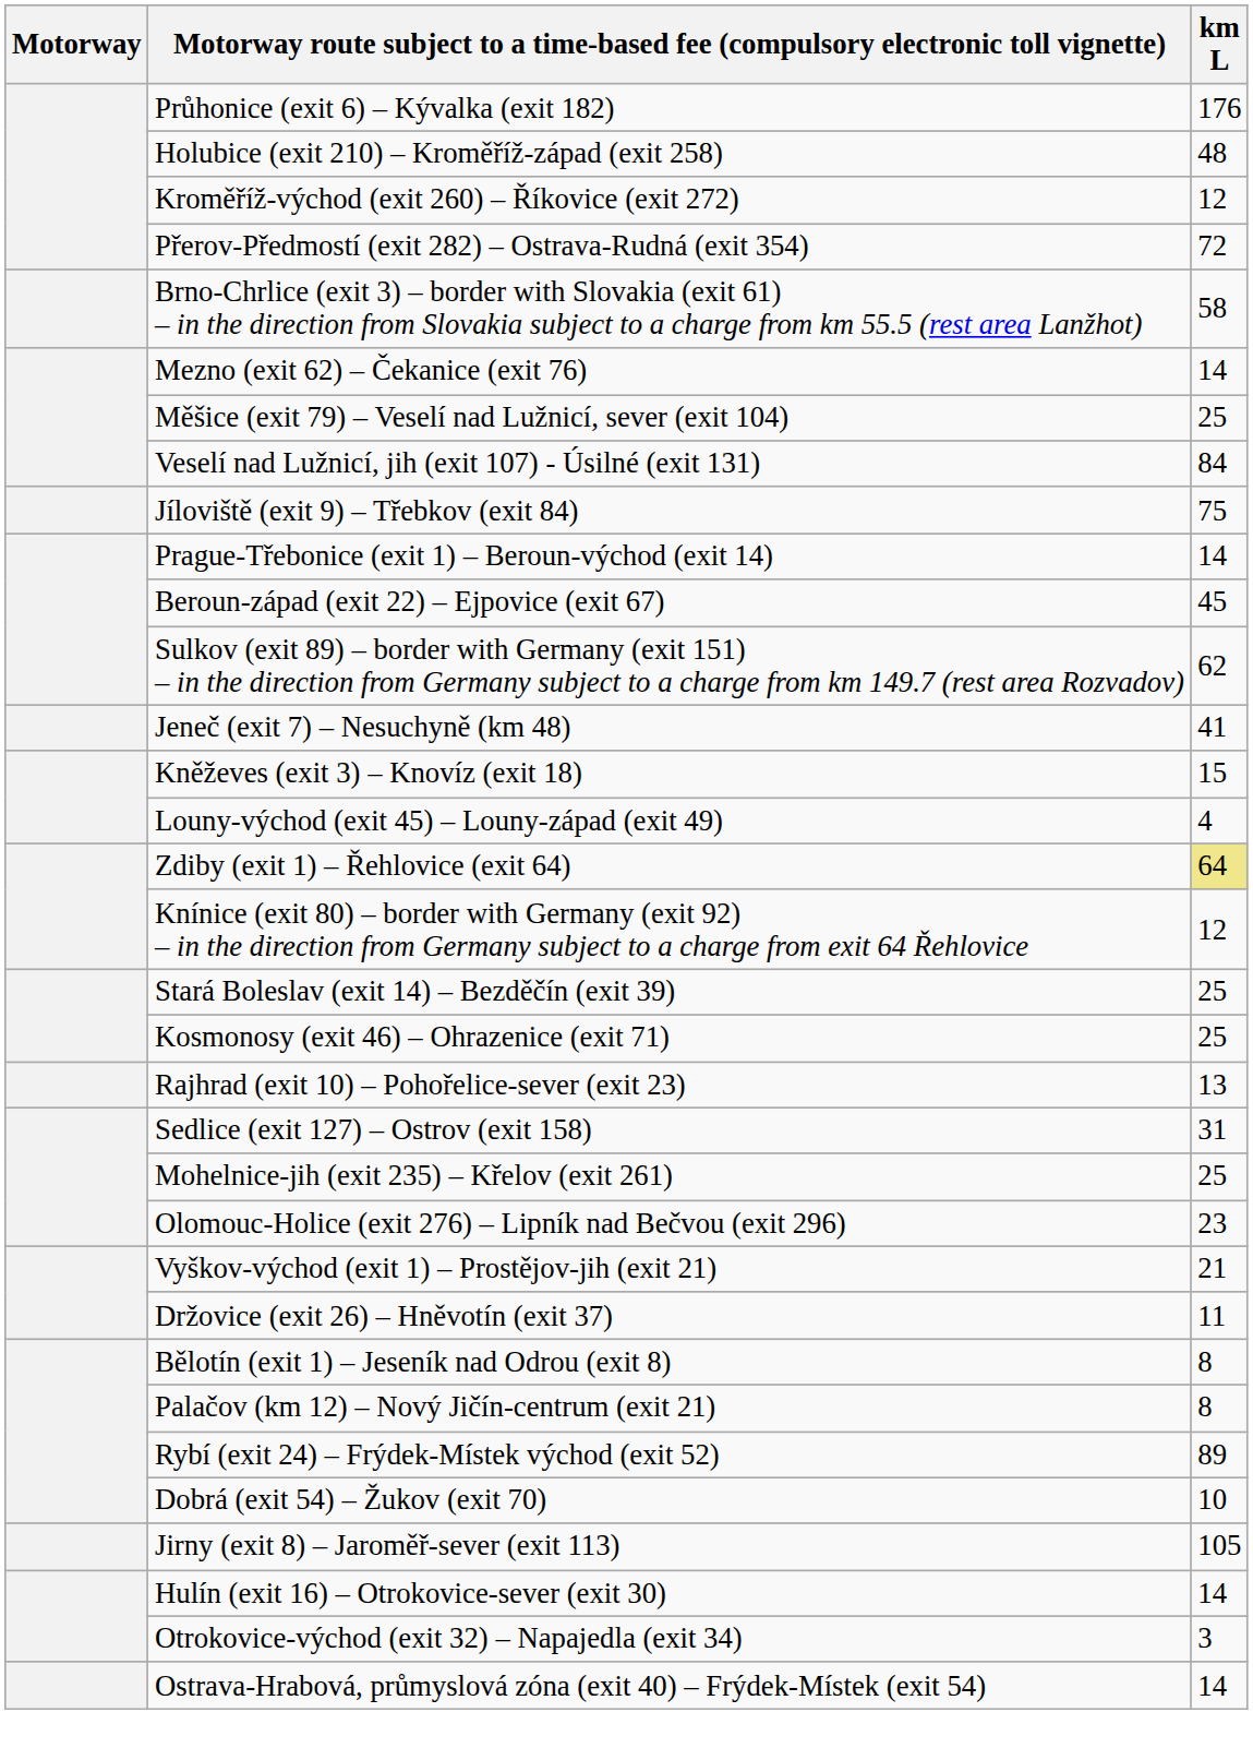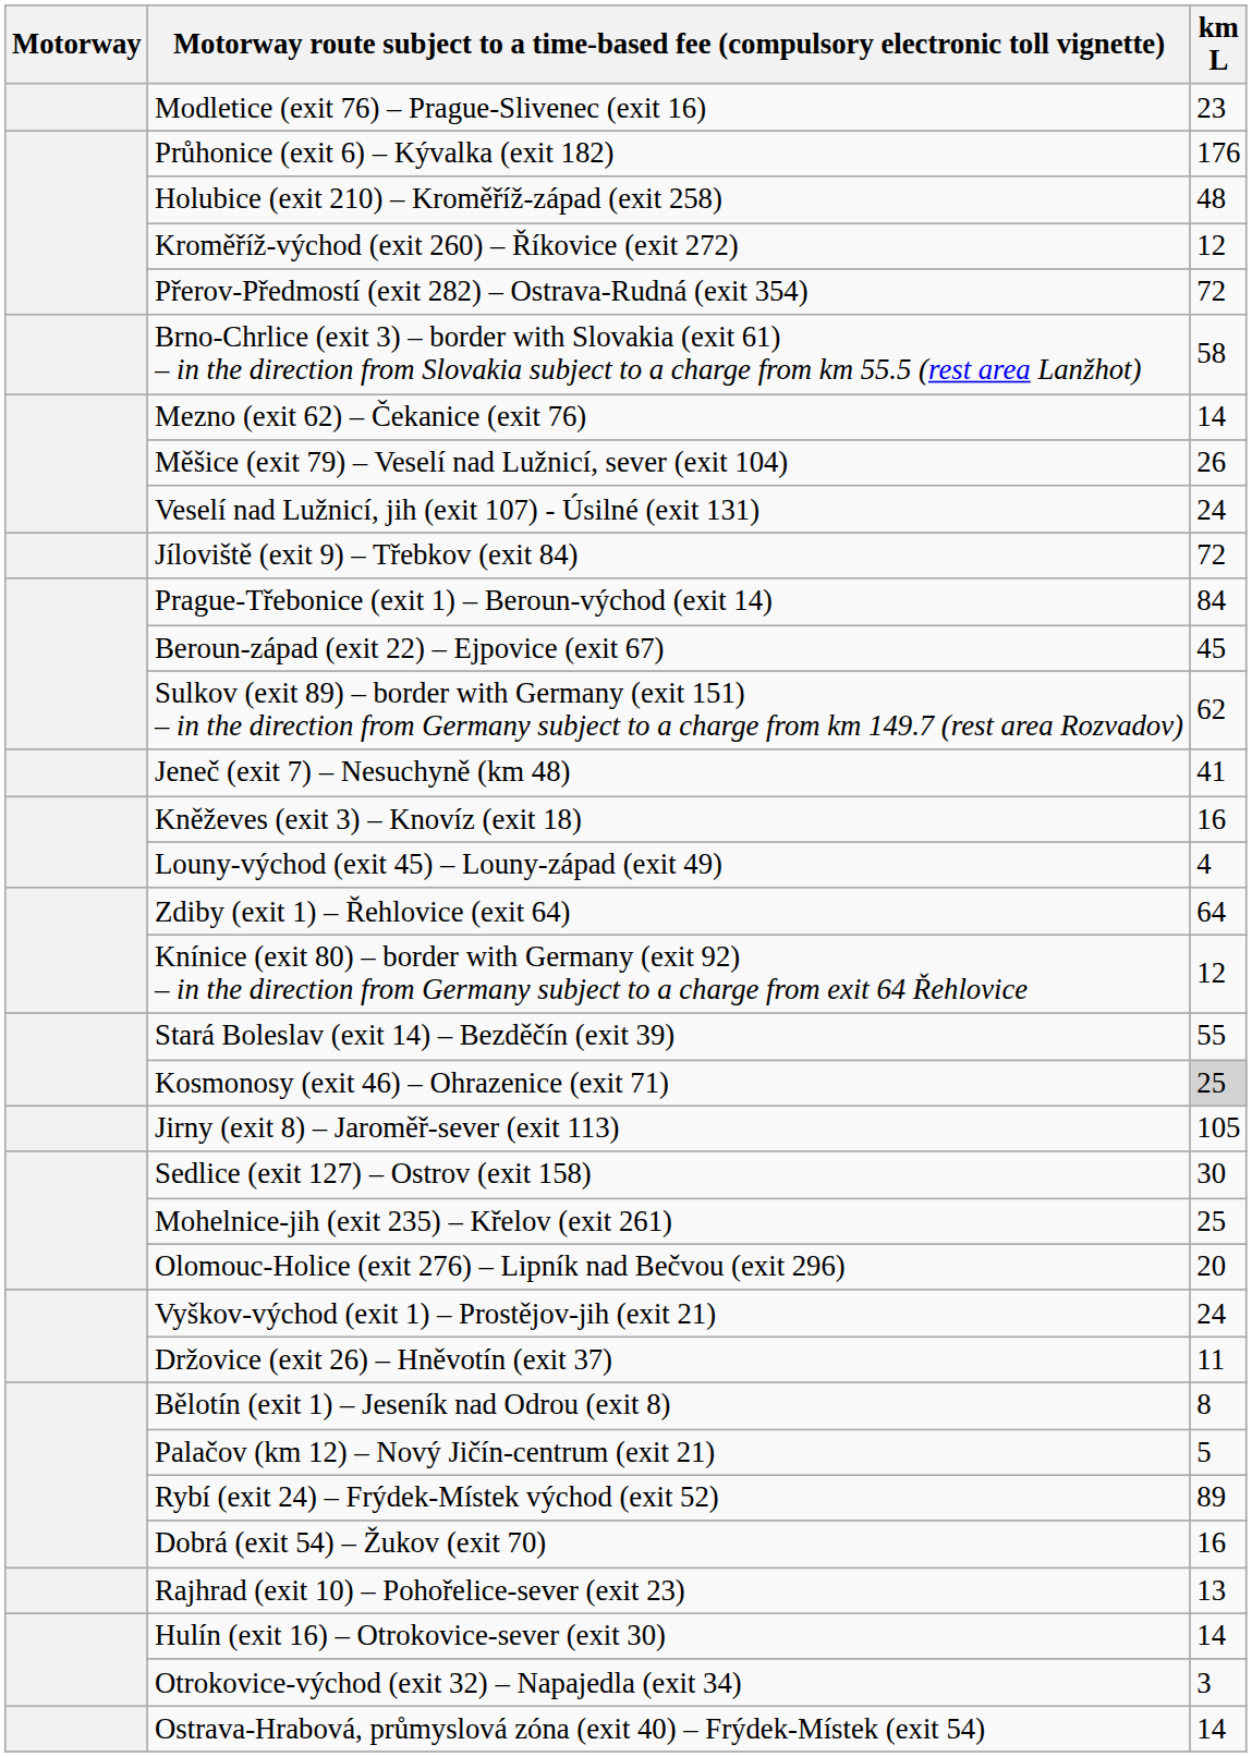+ row: Modletice (exit 76) – Prague-Slivenec (exit 16) | 23
Měšice (exit 79) – Veselí nad Lužnicí, sever (exit 104) | km L: 25 -> 26
Veselí nad Lužnicí, jih (exit 107) - Úsilné (exit 131) | km L: 84 -> 24
Jíloviště (exit 9) – Třebkov (exit 84) | km L: 75 -> 72
Prague-Třebonice (exit 1) – Beroun-východ (exit 14) | km L: 14 -> 84
Kněževes (exit 3) – Knovíz (exit 18) | km L: 15 -> 16
Zdiby (exit 1) – Řehlovice (exit 64) | km L: khaki background -> no background
Stará Boleslav (exit 14) – Bezděčín (exit 39) | km L: 25 -> 55
Kosmonosy (exit 46) – Ohrazenice (exit 71) | km L: no background -> lightgrey background
rows swapped: Jirny (exit 8) – Jaroměř-sever (exit 113) <-> Rajhrad (exit 10) – Pohořelice-sever (exit 23)
Sedlice (exit 127) – Ostrov (exit 158) | km L: 31 -> 30
Olomouc-Holice (exit 276) – Lipník nad Bečvou (exit 296) | km L: 23 -> 20
Vyškov-východ (exit 1) – Prostějov-jih (exit 21) | km L: 21 -> 24
Palačov (km 12) – Nový Jičín-centrum (exit 21) | km L: 8 -> 5
Dobrá (exit 54) – Žukov (exit 70) | km L: 10 -> 16
